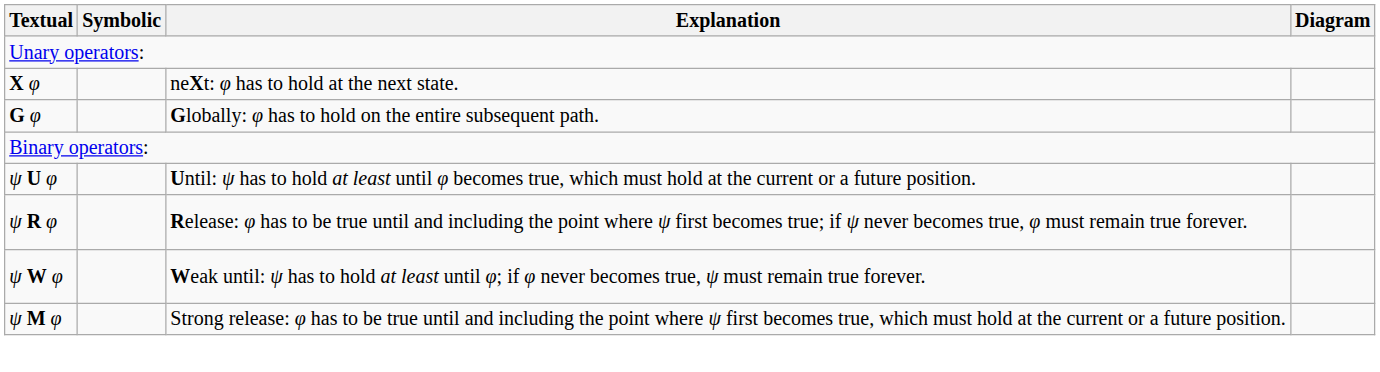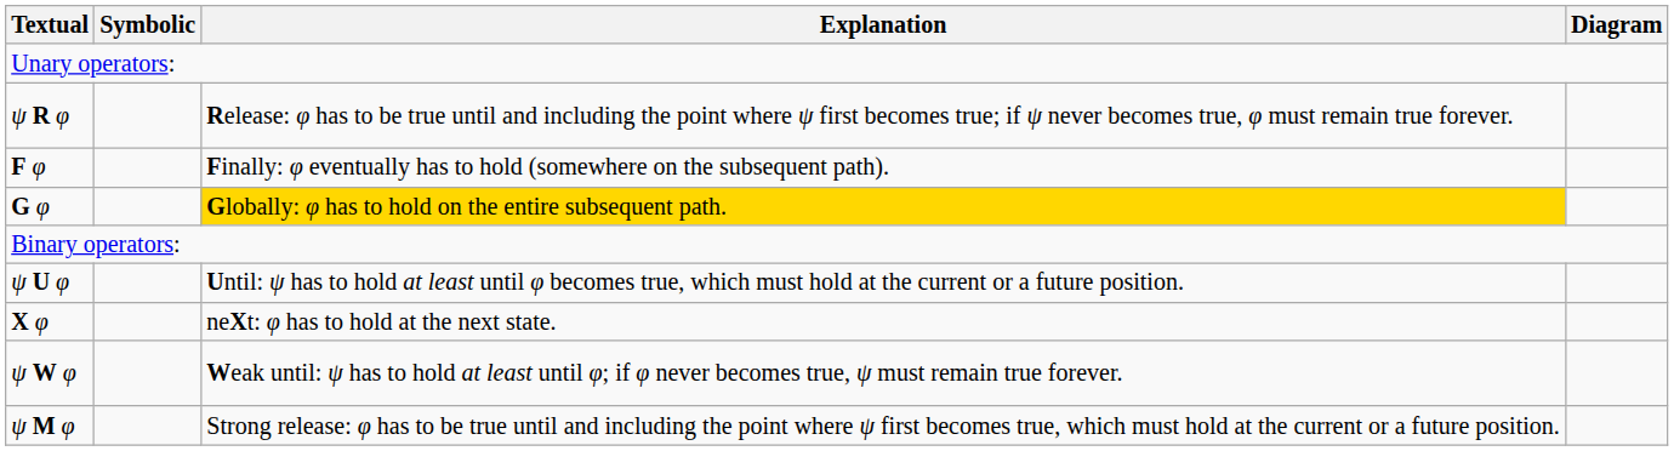rows swapped: X φ <-> ψ R φ
+ row: F φ | Finally: φ eventually has to hold (somewhere on the subsequent path).
G φ | Explanation: no background -> gold background
